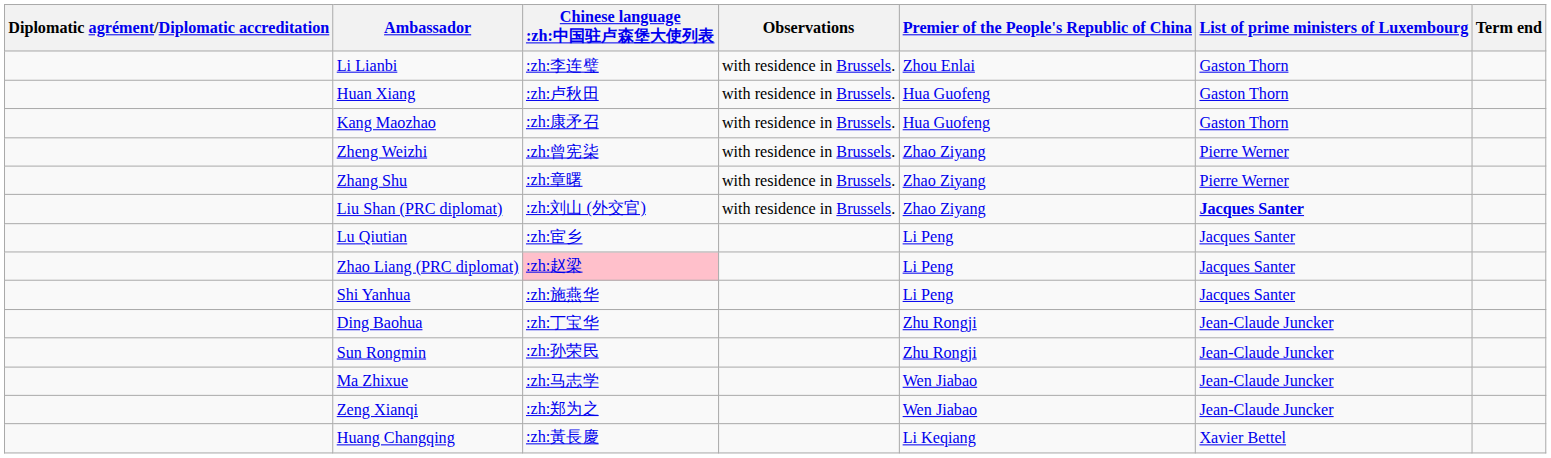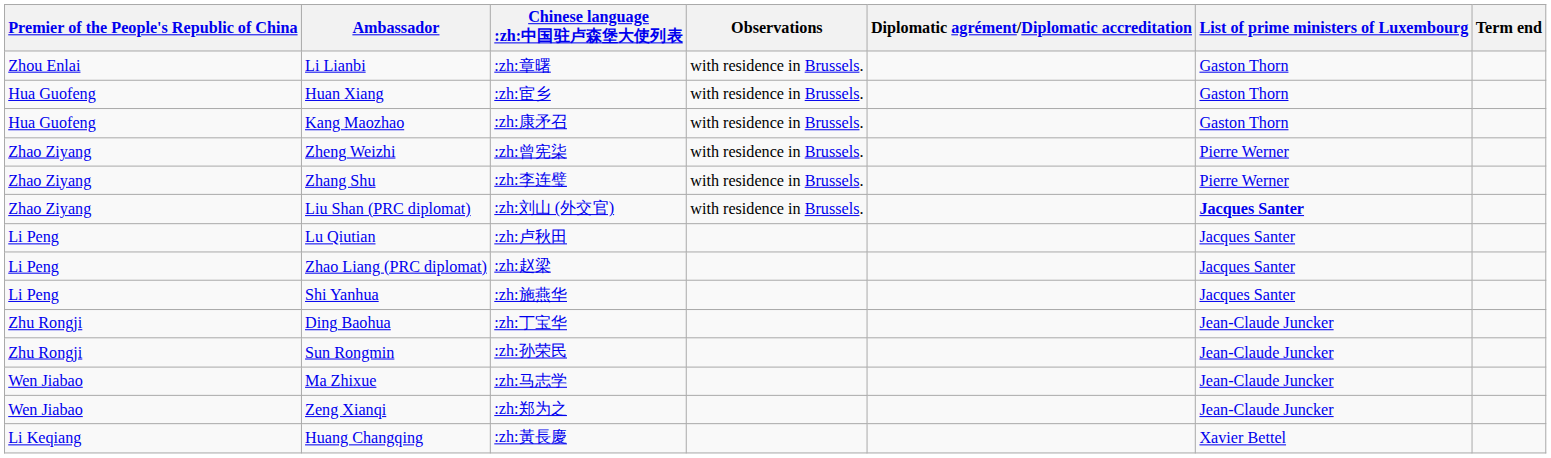columns swapped: Diplomatic agrément/Diplomatic accreditation <-> Premier of the People's Republic of China
Li Lianbi | Chinese language :zh:中国驻卢森堡大使列表: :zh:李连璧 -> :zh:章曙
Huan Xiang | Chinese language :zh:中国驻卢森堡大使列表: :zh:卢秋田 -> :zh:宦乡
Zhang Shu | Chinese language :zh:中国驻卢森堡大使列表: :zh:章曙 -> :zh:李连璧
Lu Qiutian | Chinese language :zh:中国驻卢森堡大使列表: :zh:宦乡 -> :zh:卢秋田
Zhao Liang (PRC diplomat) | Chinese language :zh:中国驻卢森堡大使列表: pink background -> no background
